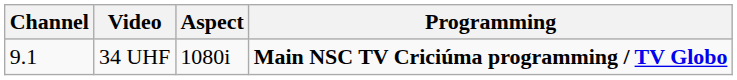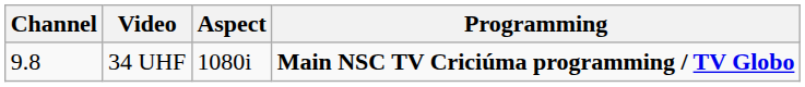34 UHF | Channel: 9.1 -> 9.8
